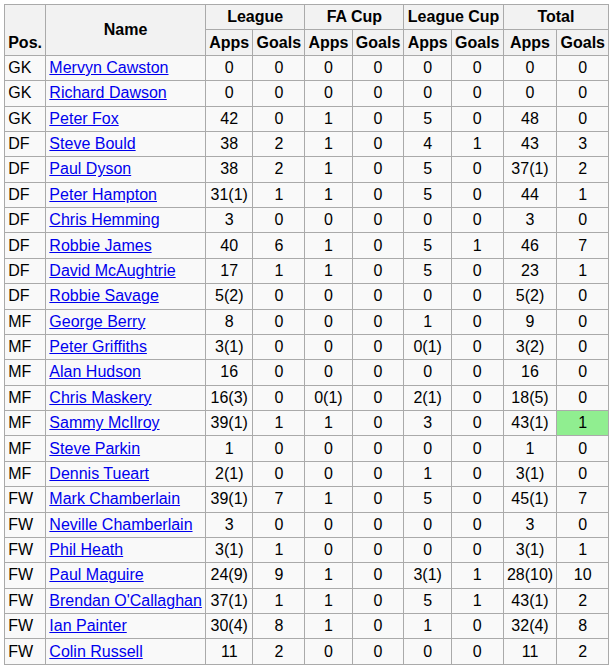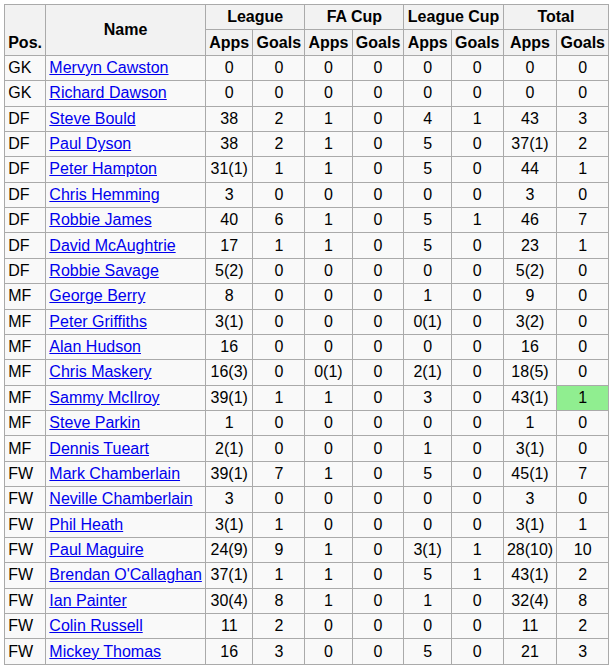- row: GK | Peter Fox | 42 | 0 | 1 | 0 | 5 | 0 | 48 | 0
+ row: FW | Mickey Thomas | 16 | 3 | 0 | 0 | 5 | 0 | 21 | 3
